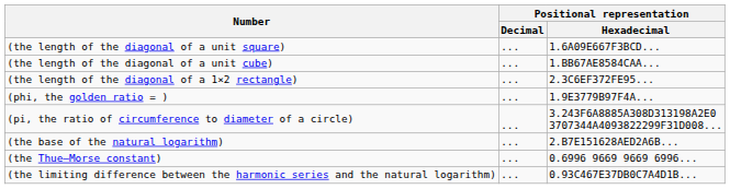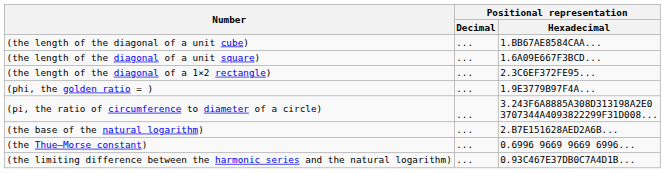rows swapped: (the length of the diagonal of a unit square) <-> (the length of the diagonal of a unit cube)
